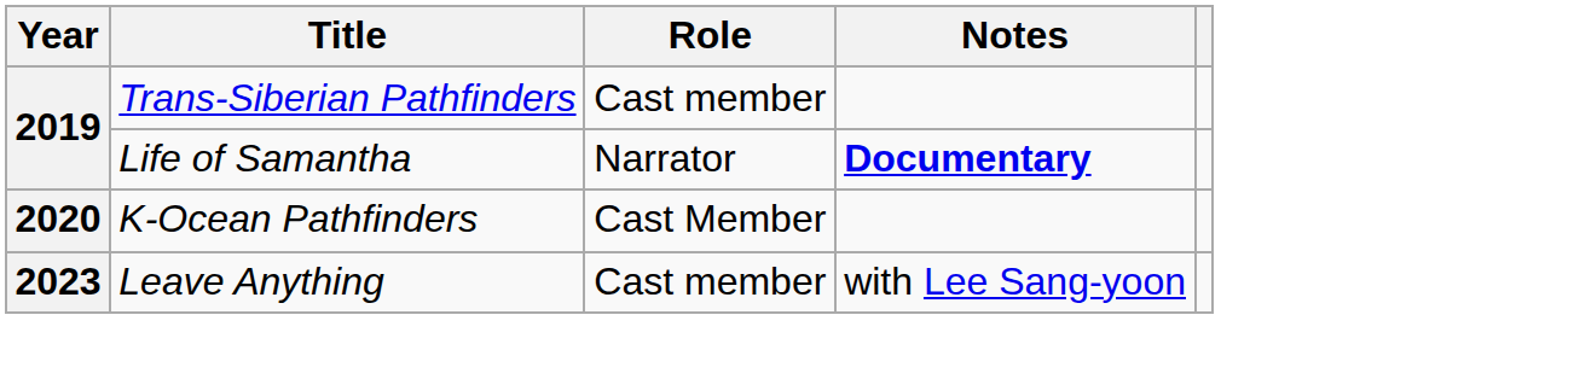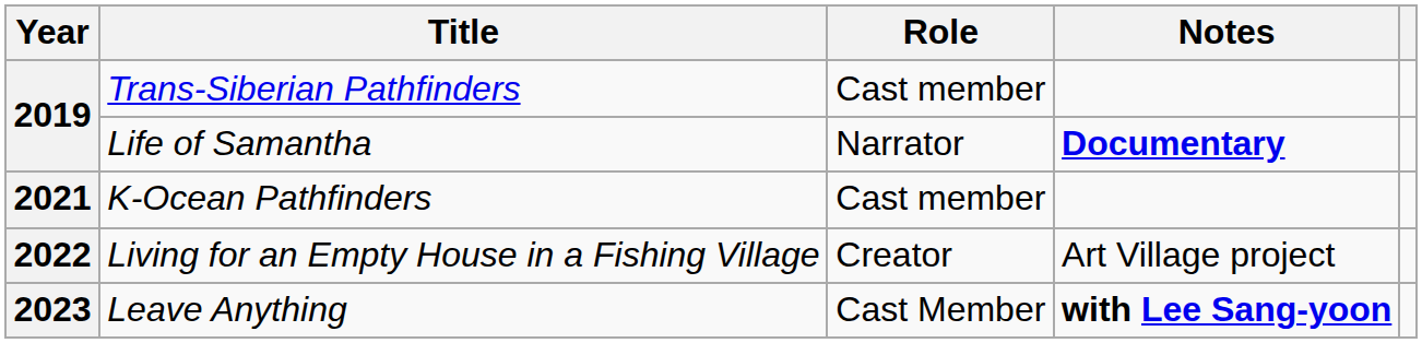K-Ocean Pathfinders | Year: 2020 -> 2021
K-Ocean Pathfinders | Role: Cast Member -> Cast member
+ row: 2022 | Living for an Empty House in a Fishing Village | Creator | Art Village project
Leave Anything | Role: Cast member -> Cast Member
Leave Anything | Notes: normal -> bold
